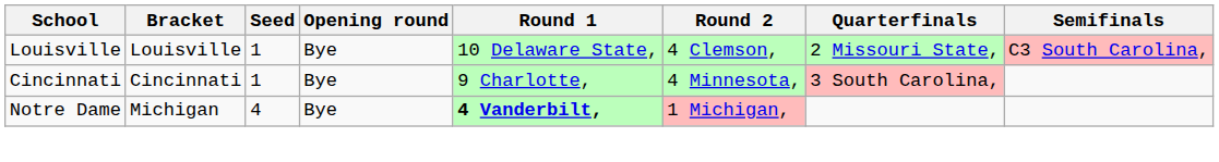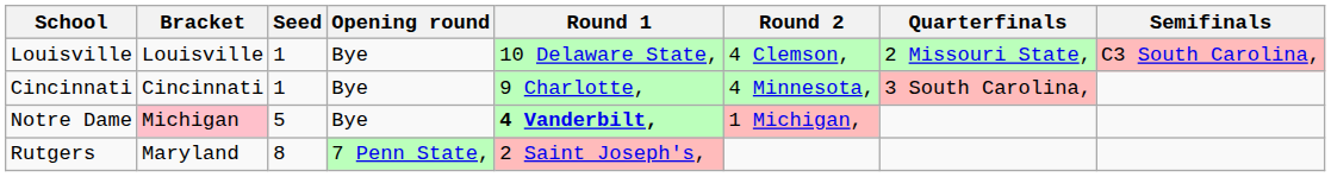Notre Dame | Bracket: no background -> pink background
Notre Dame | Seed: 4 -> 5
+ row: Rutgers | Maryland | 8 | 7 Penn State, | 2 Saint Joseph's,
